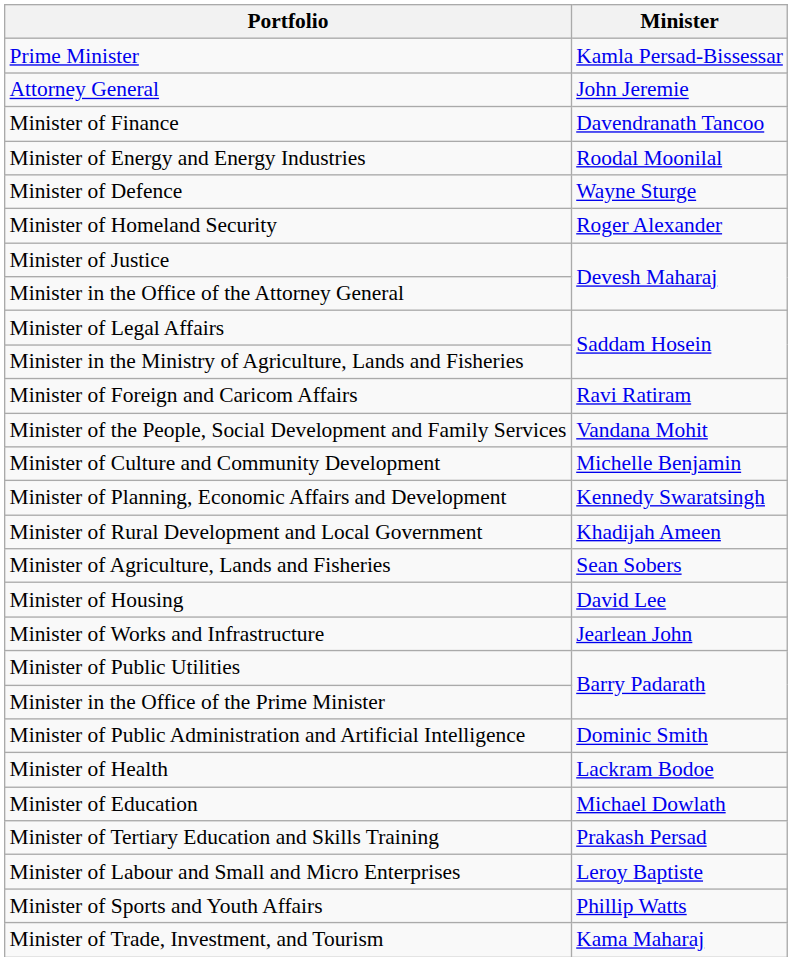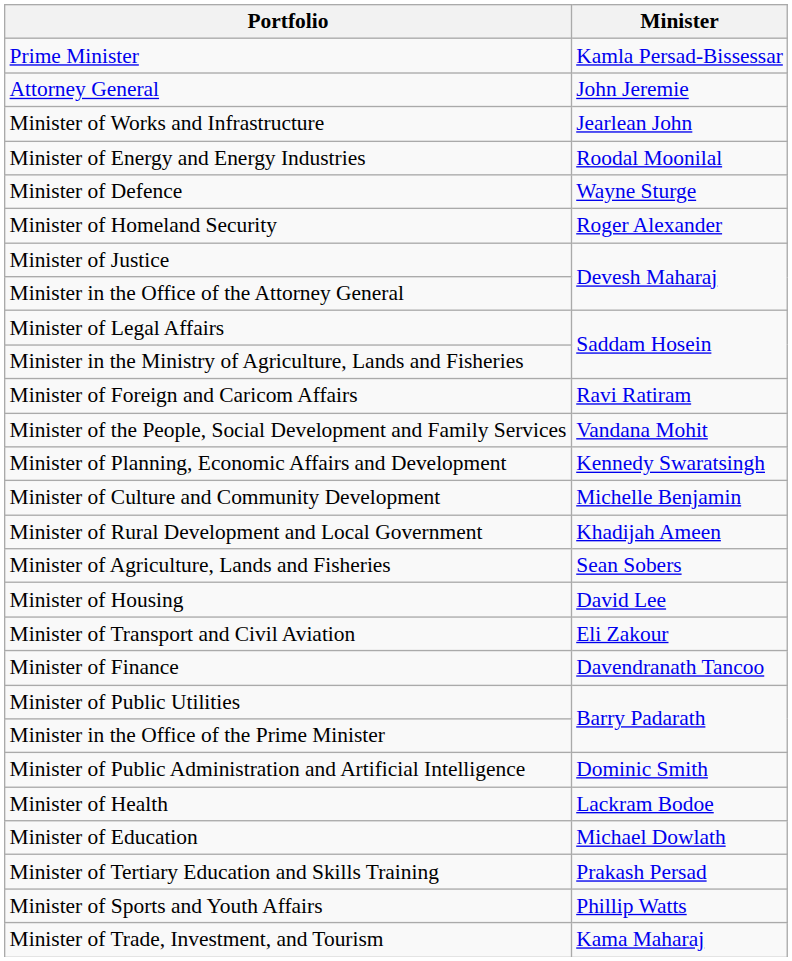rows swapped: Minister of Finance <-> Minister of Works and Infrastructure
rows swapped: Minister of Planning, Economic Affairs and Development <-> Minister of Culture and Community Development
+ row: Minister of Transport and Civil Aviation | Eli Zakour
- row: Minister of Labour and Small and Micro Enterprises | Leroy Baptiste
